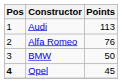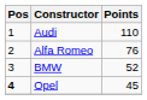Audi | Points: 113 -> 110
BMW | Points: 50 -> 52
